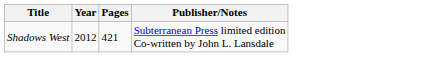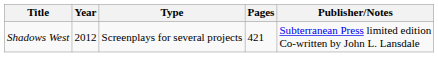+ column: Type | Screenplays for several projects
